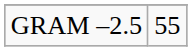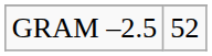GRAM –2.5 | column 2: 55 -> 52
